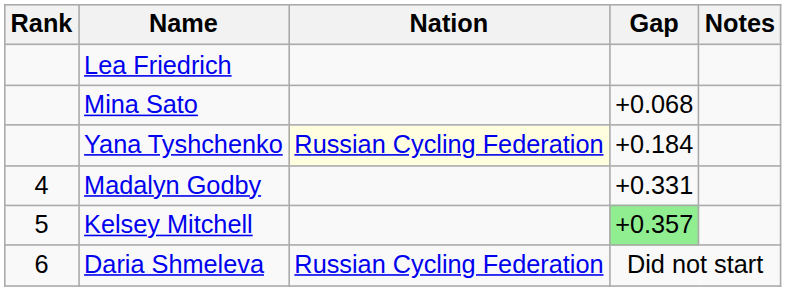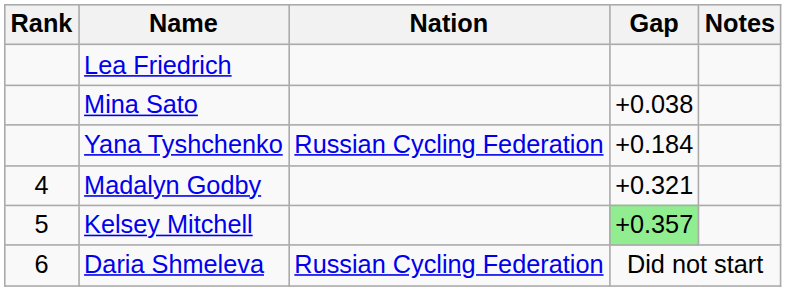Mina Sato | Gap: +0.068 -> +0.038
Yana Tyshchenko | Nation: lightyellow background -> no background
Madalyn Godby | Gap: +0.331 -> +0.321
